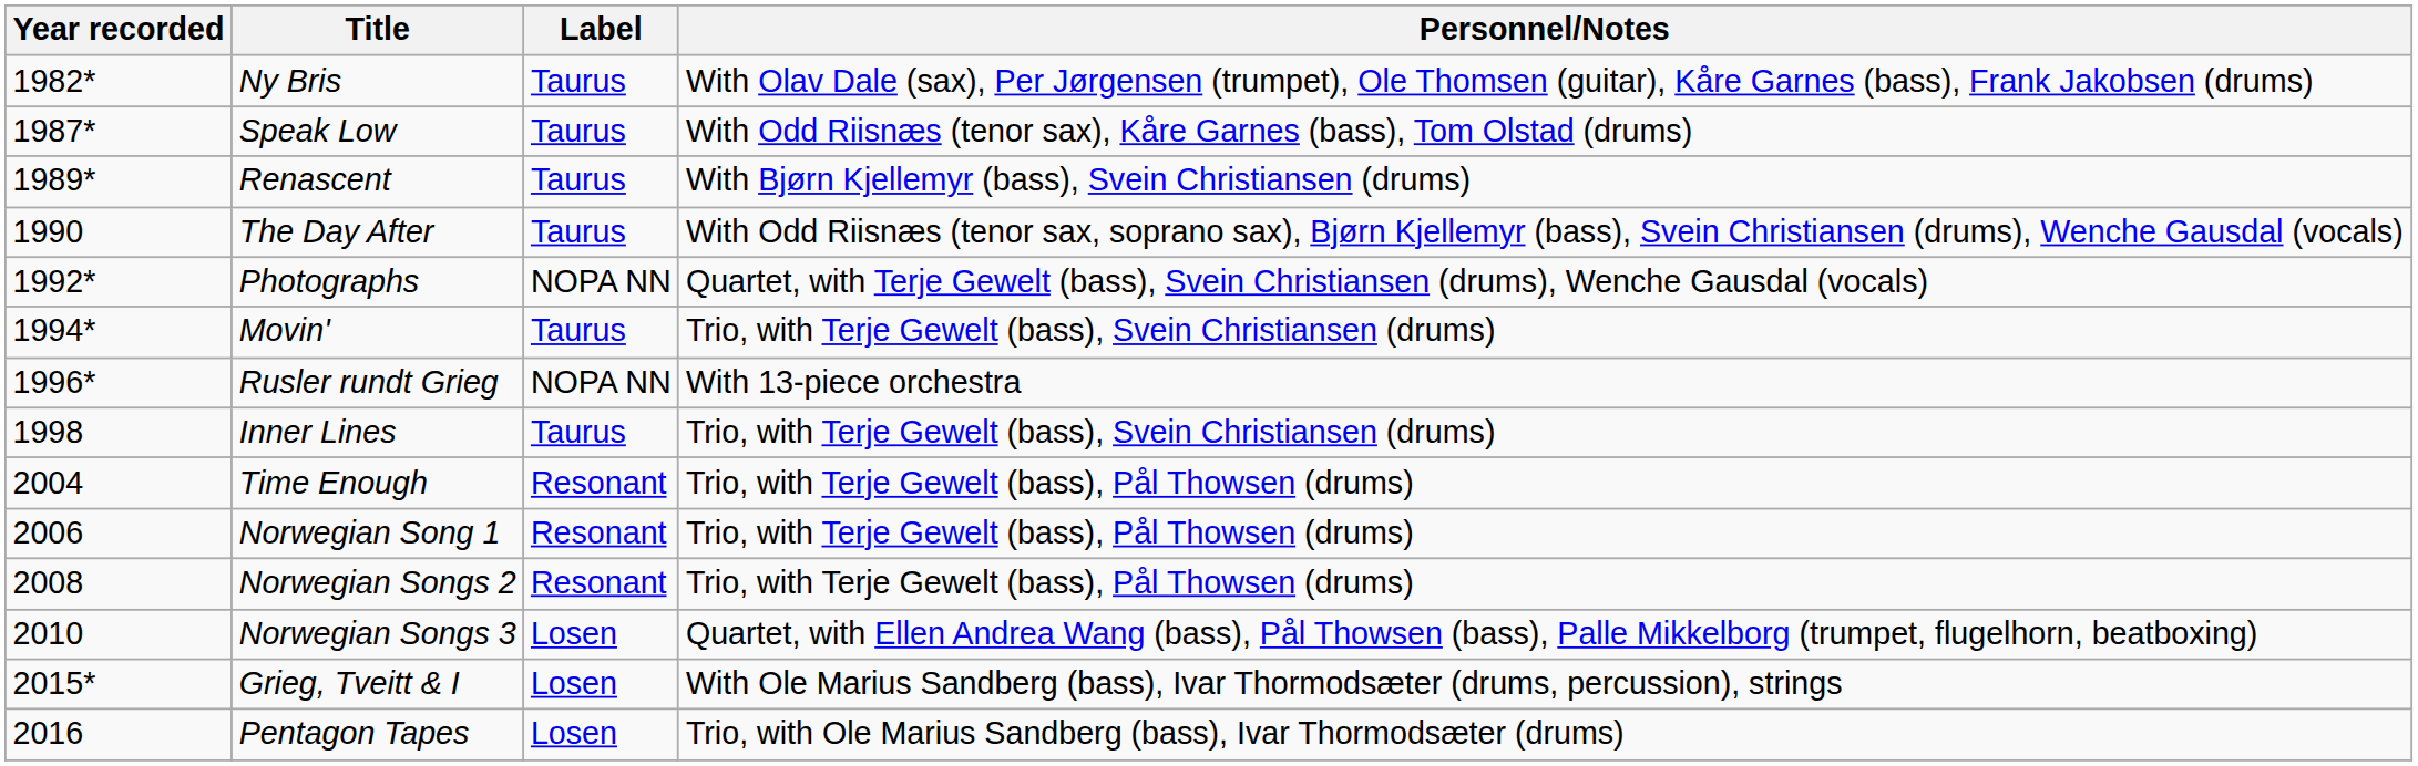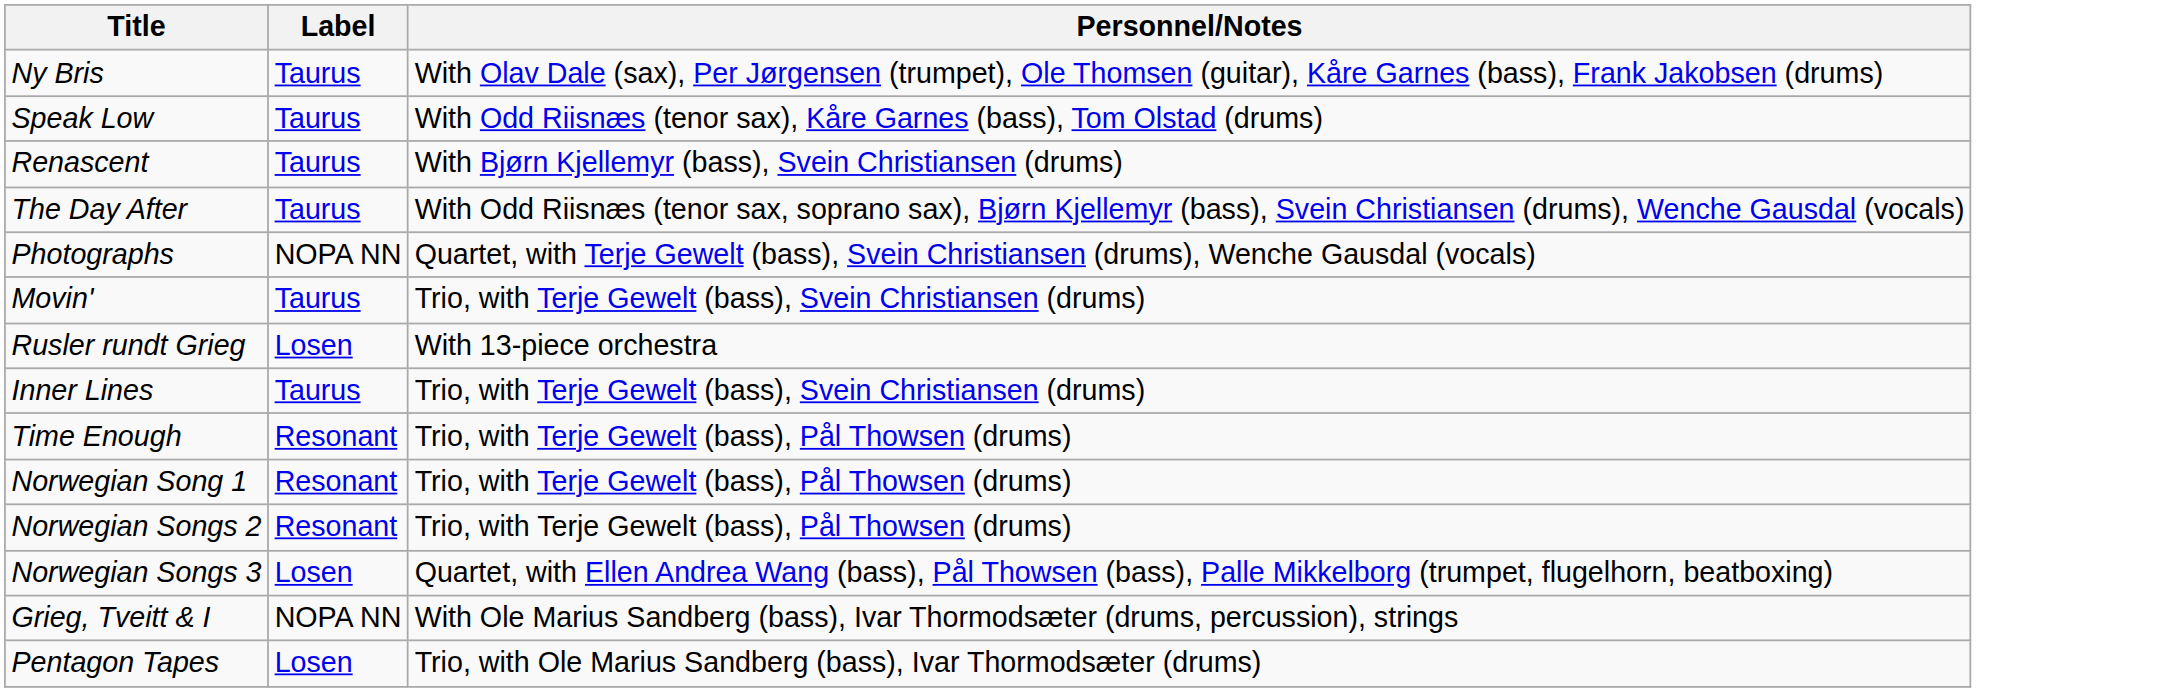- column: Year recorded | 1982* | 1987* | 1989* | 1990 | 1992* | 1994* | 1996* | 1998 | 2004 | 2006 | 2008 | 2010 | 2015* | 2016
Rusler rundt Grieg | Label: NOPA NN -> Losen
Grieg, Tveitt & I | Label: Losen -> NOPA NN
